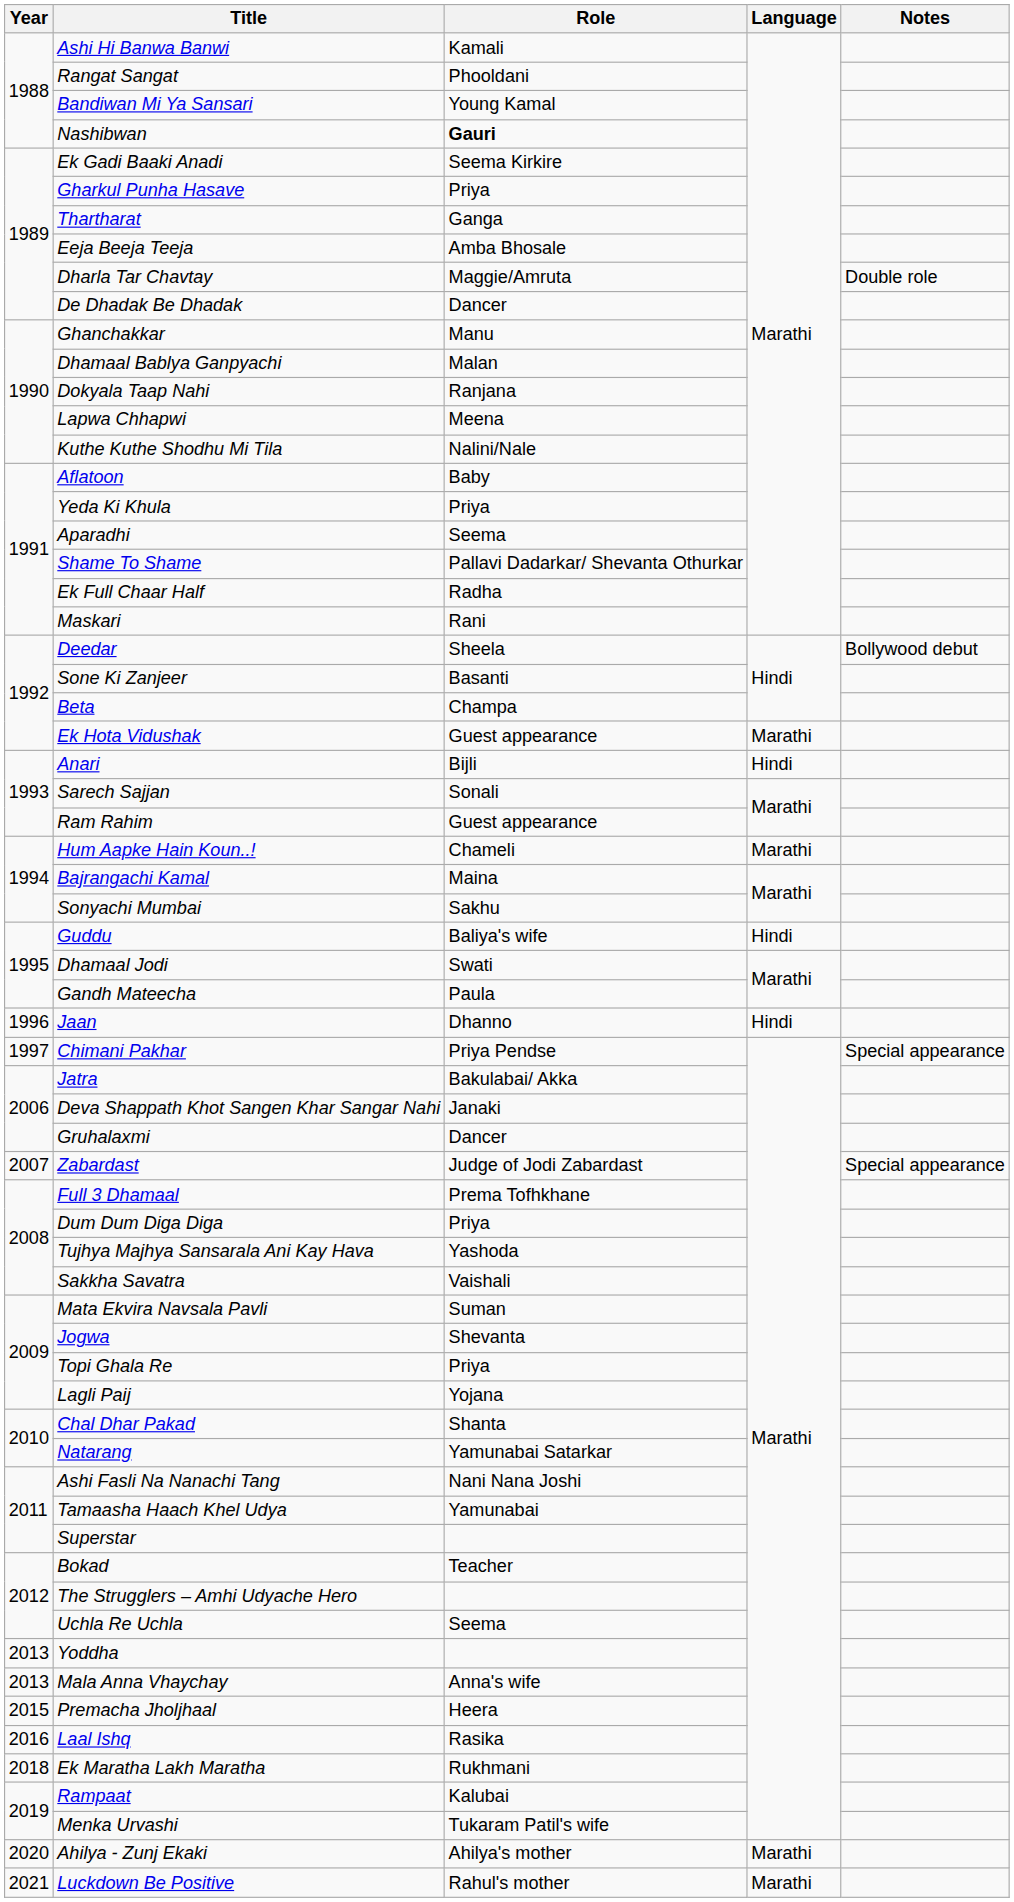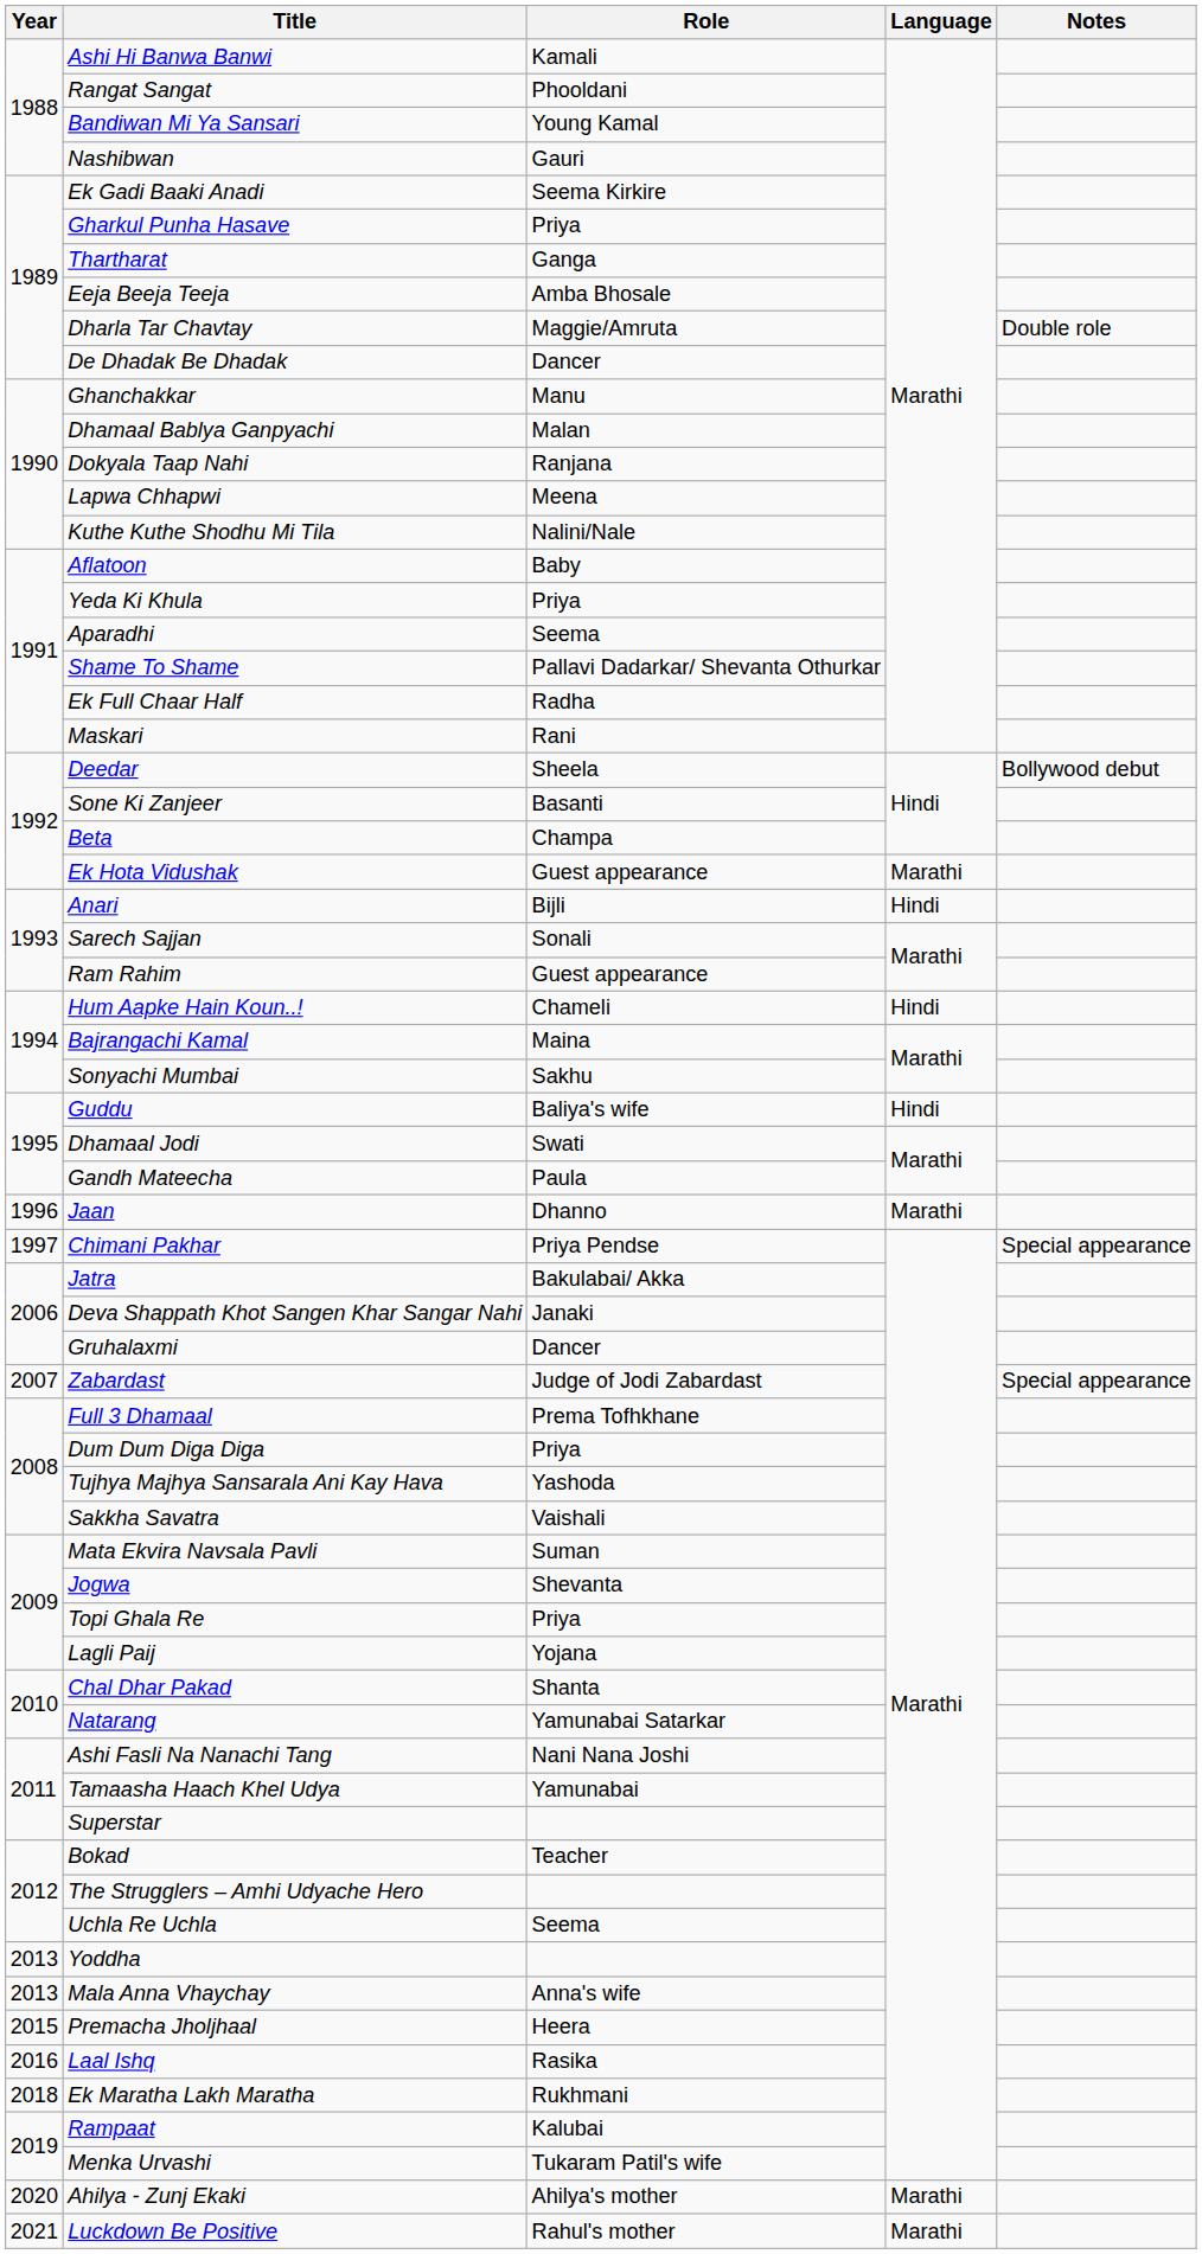Nashibwan | Role: bold -> normal
Hum Aapke Hain Koun..! | Language: Marathi -> Hindi
Jaan | Language: Hindi -> Marathi
